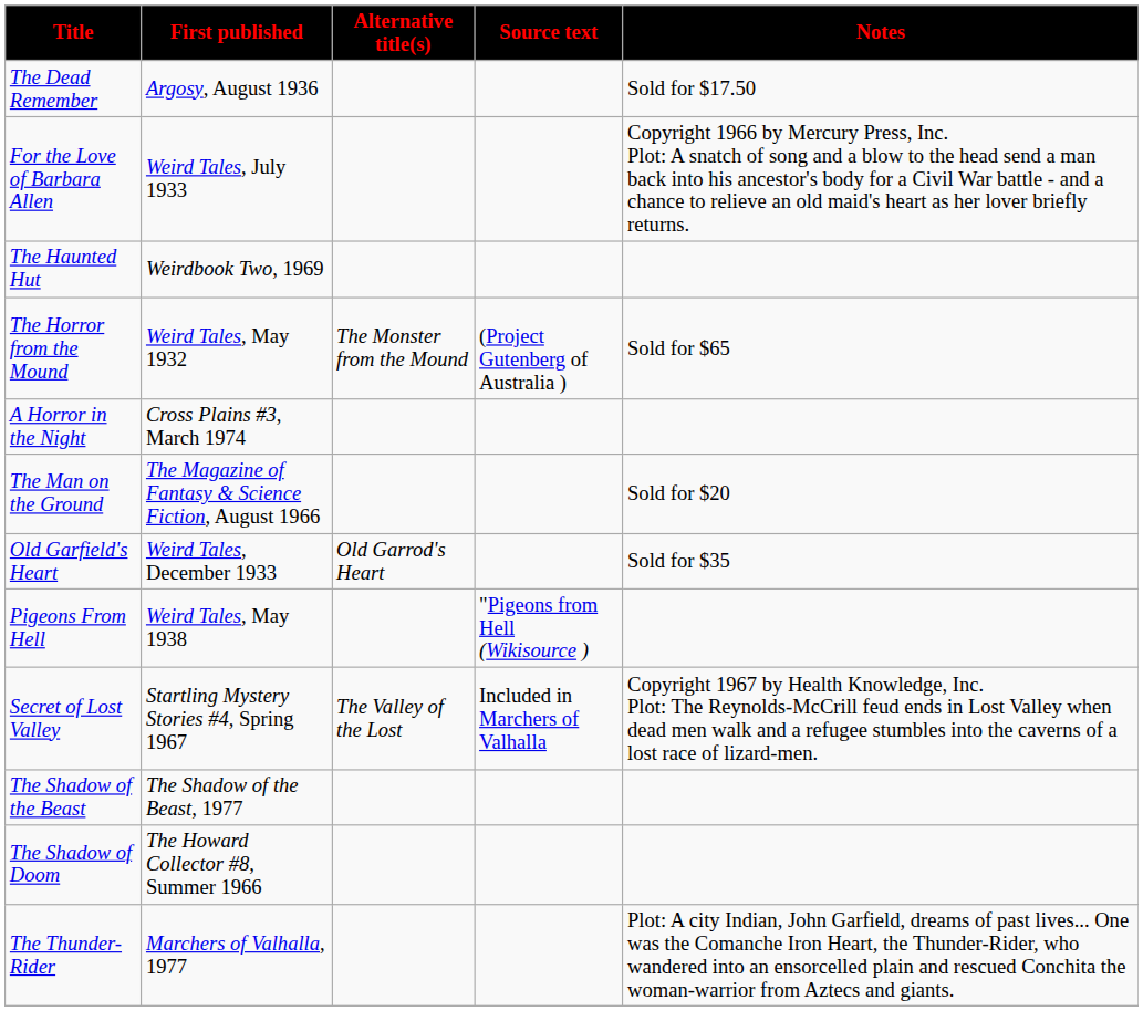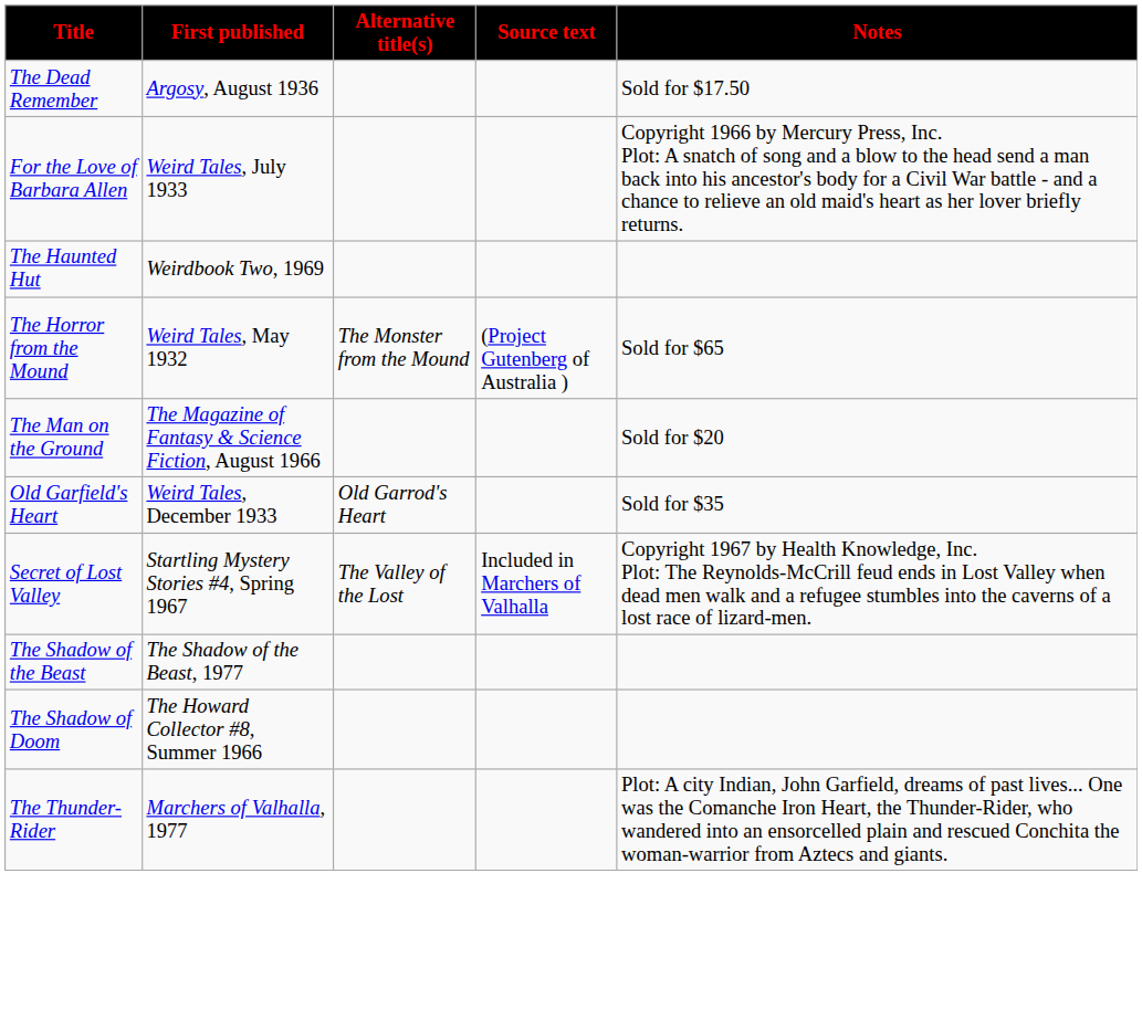- row: A Horror in the Night | Cross Plains #3, March 1974
- row: Pigeons From Hell | Weird Tales, May 1938 | "Pigeons from Hell (Wikisource )
